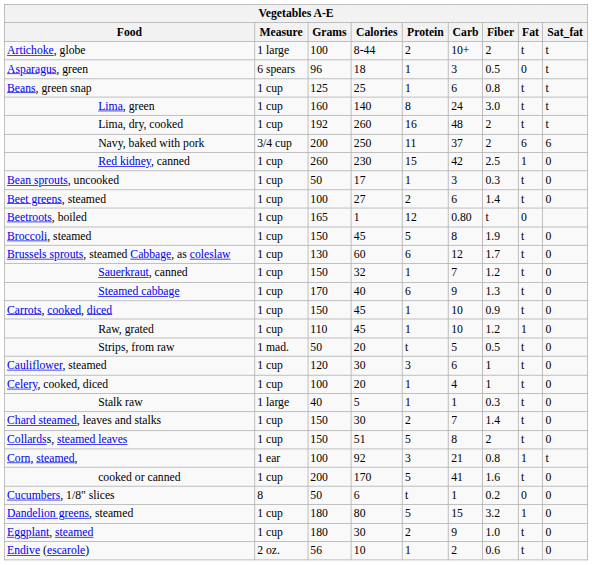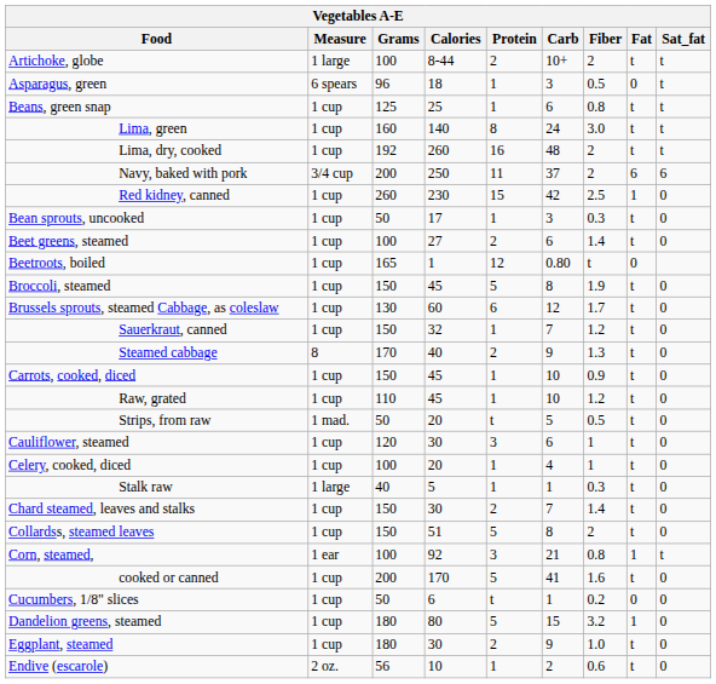Steamed cabbage | Measure: 1 cup -> 8
Steamed cabbage | Protein: 6 -> 2
Raw, grated | Fat: 1 -> t
Cucumbers, 1/8" slices | Measure: 8 -> 1 cup
